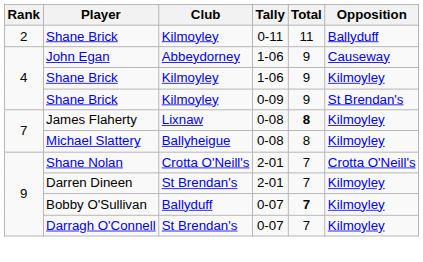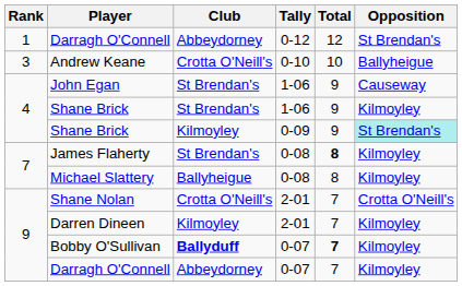+ row: 1 | Darragh O'Connell | Abbeydorney | 0-12 | 12 | St Brendan's
- row: 2 | Shane Brick | Kilmoyley | 0-11 | 11 | Ballyduff
+ row: 3 | Andrew Keane | Crotta O'Neill's | 0-10 | 10 | Ballyheigue
John Egan | Club: Abbeydorney -> St Brendan's
Shane Brick / 1-06 | Club: Kilmoyley -> St Brendan's
Shane Brick / 0-09 | Opposition: no background -> paleturquoise background
James Flaherty | Club: Lixnaw -> St Brendan's
Darren Dineen | Club: St Brendan's -> Kilmoyley
Bobby O'Sullivan | Club: normal -> bold
Darragh O'Connell / 0-07 | Club: St Brendan's -> Abbeydorney
